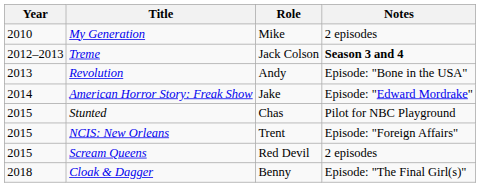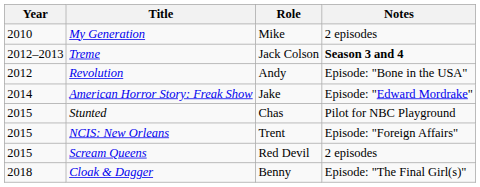Revolution | Year: 2013 -> 2012
